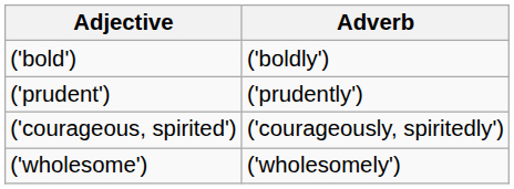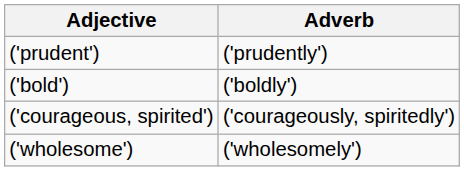rows swapped: ('prudent') <-> ('bold')
